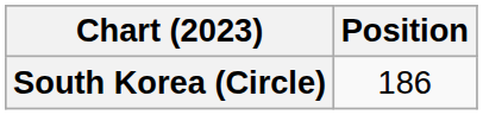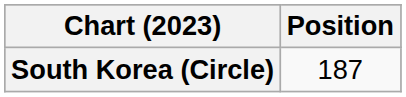South Korea (Circle) | Position: 186 -> 187
